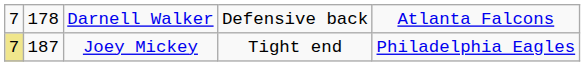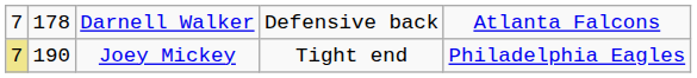Joey Mickey | column 2: 187 -> 190
